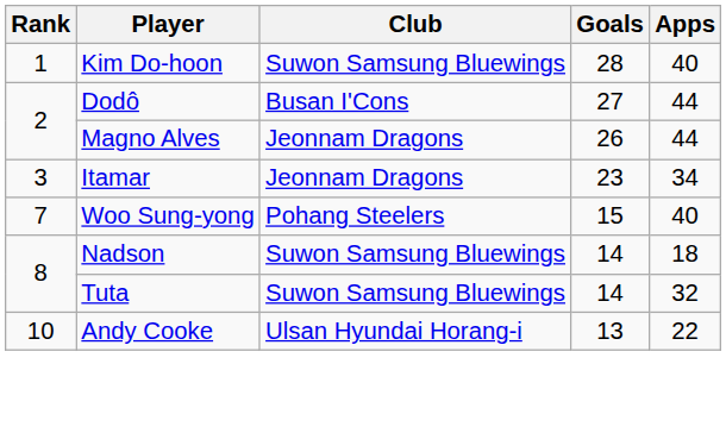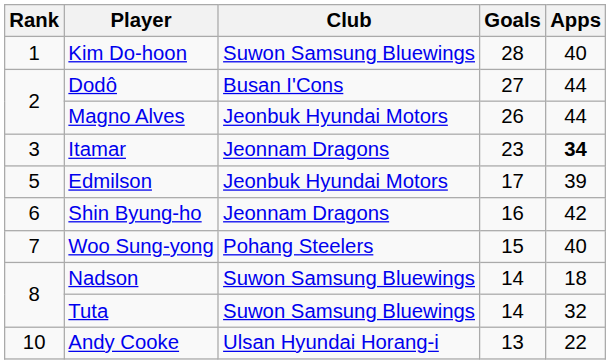Magno Alves | Club: Jeonnam Dragons -> Jeonbuk Hyundai Motors
Itamar | Apps: normal -> bold
+ row: 5 | Edmilson | Jeonbuk Hyundai Motors | 17 | 39
+ row: 6 | Shin Byung-ho | Jeonnam Dragons | 16 | 42
